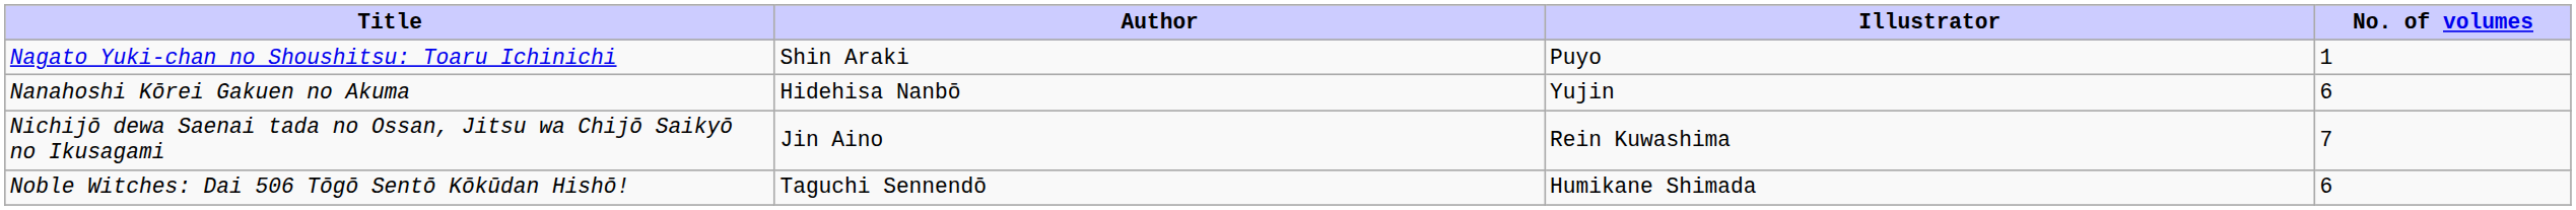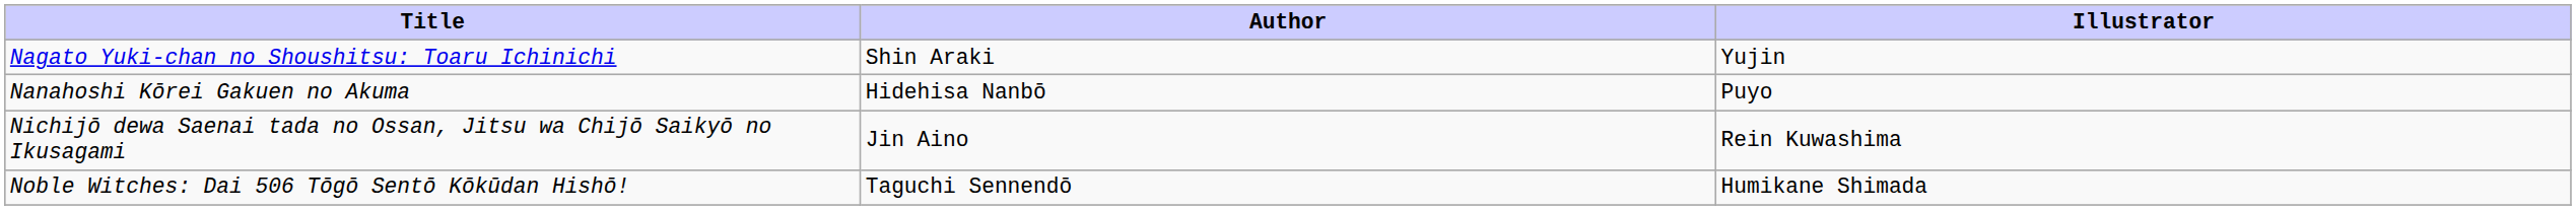- column: No. of volumes | 1 | 6 | 7 | 6
Nagato Yuki-chan no Shoushitsu: Toaru Ichinichi | Illustrator: Puyo -> Yujin
Nanahoshi Kōrei Gakuen no Akuma | Illustrator: Yujin -> Puyo
